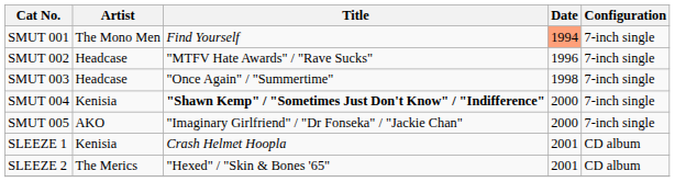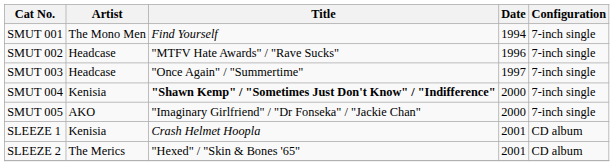SMUT 001 | Date: lightsalmon background -> no background
SMUT 003 | Date: 1998 -> 1997
